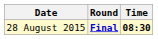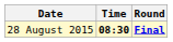columns swapped: Time <-> Round
